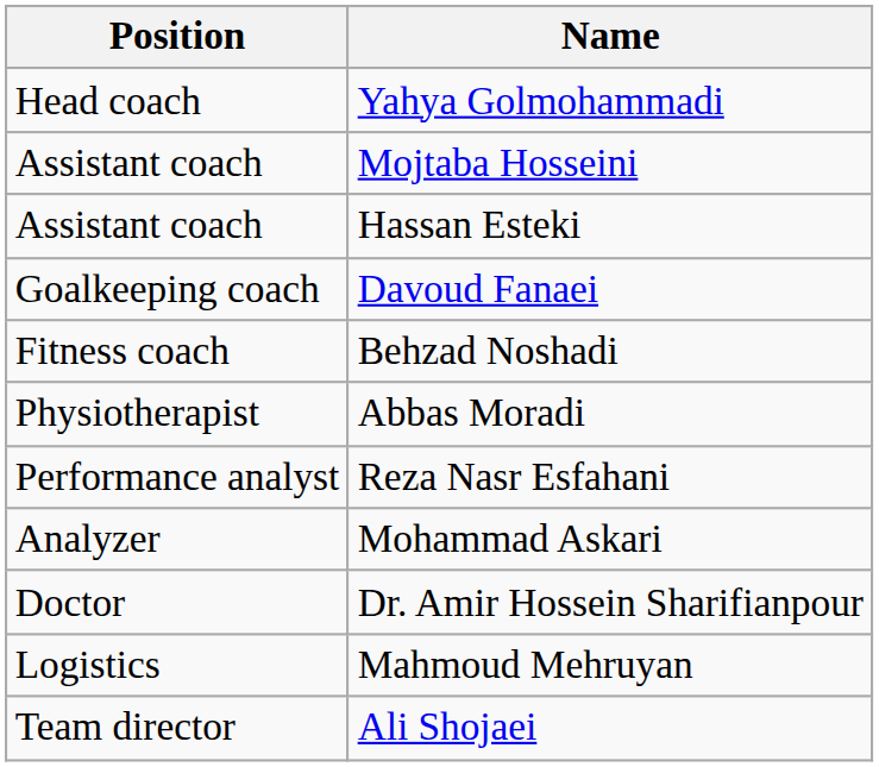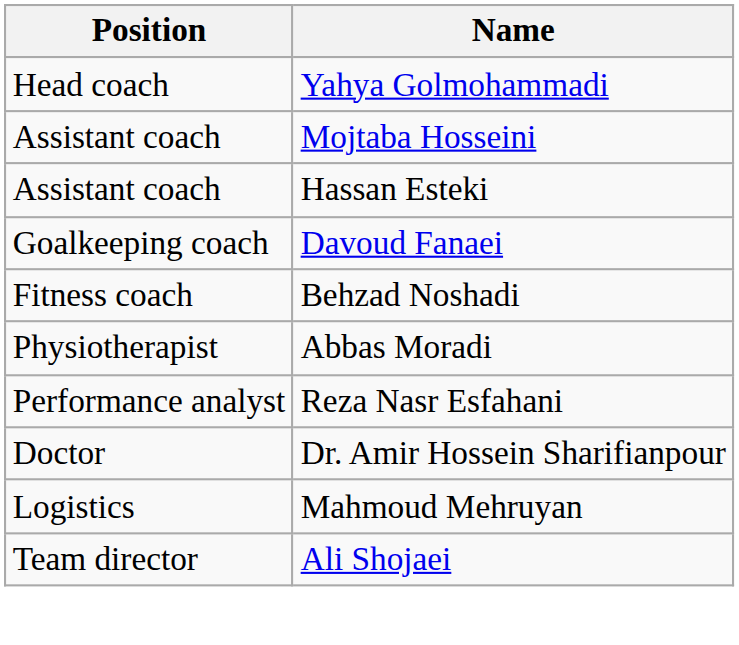- row: Analyzer | Mohammad Askari
